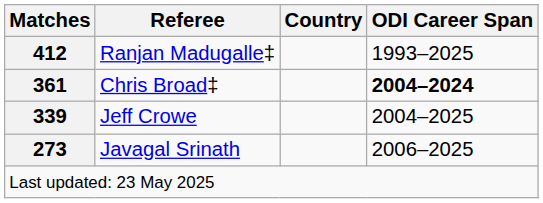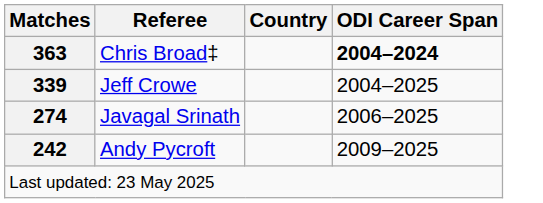- row: 412 | Ranjan Madugalle‡ | 1993–2025
Chris Broad‡ | Matches: 361 -> 363
Javagal Srinath | Matches: 273 -> 274
+ row: 242 | Andy Pycroft | 2009–2025
